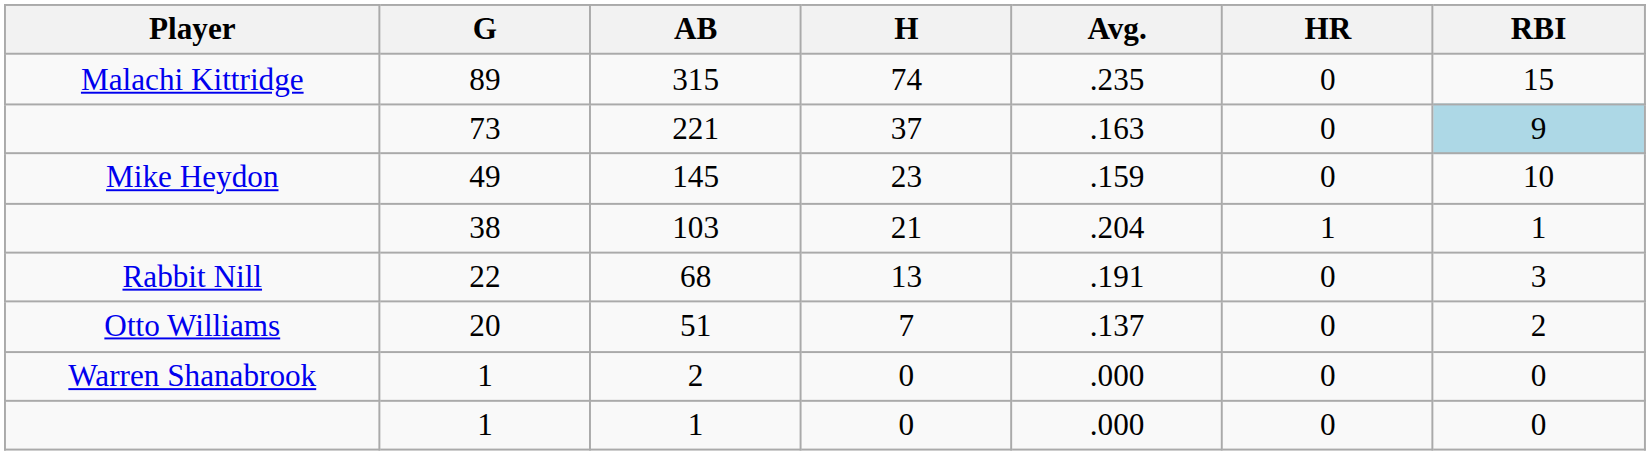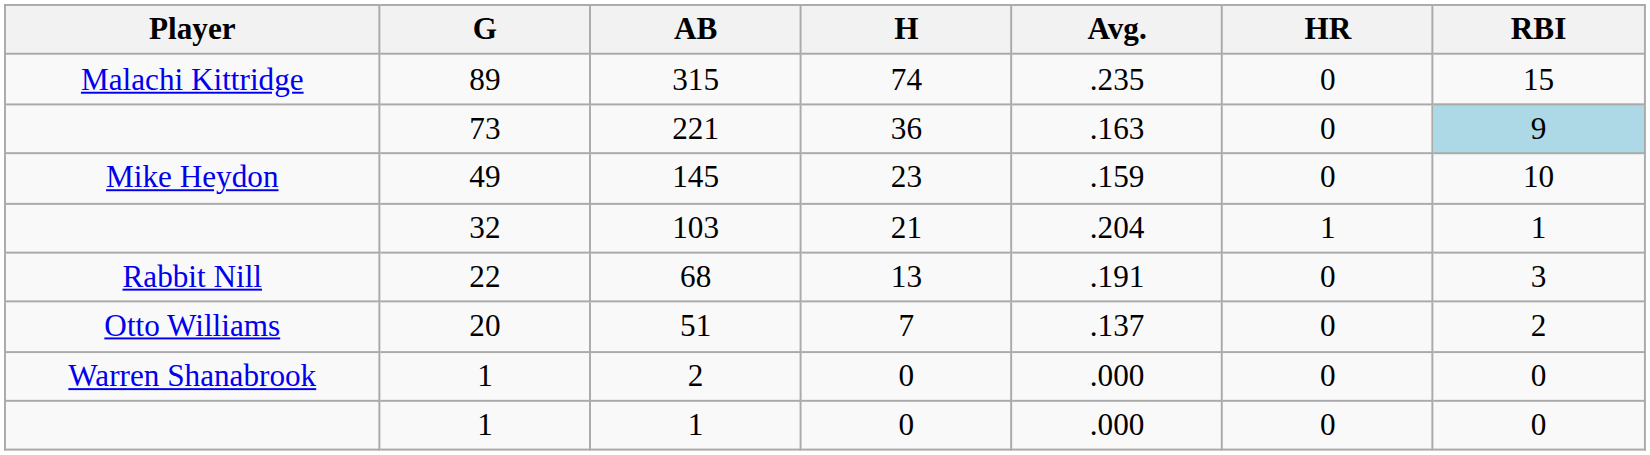221 | H: 37 -> 36
103 | G: 38 -> 32
